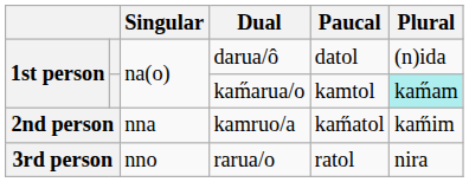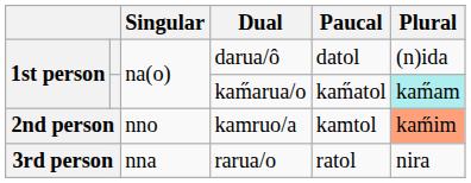kam̋arua/o | Paucal: kamtol -> kam̋atol
kamruo/a | Singular: nna -> nno
kamruo/a | Paucal: kam̋atol -> kamtol
kamruo/a | Plural: no background -> lightsalmon background
rarua/o | Singular: nno -> nna
